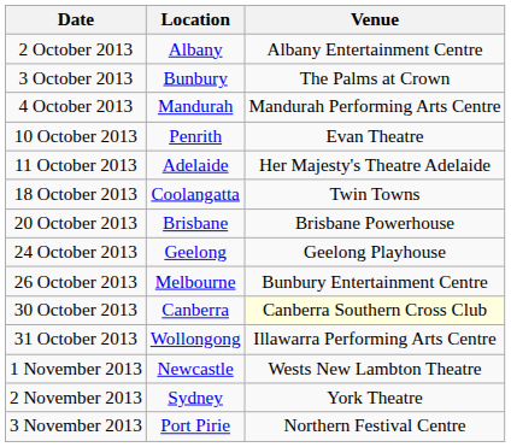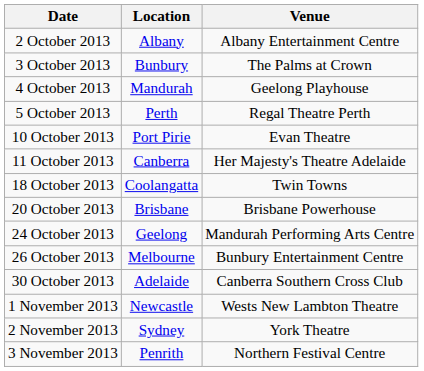4 October 2013 | Venue: Mandurah Performing Arts Centre -> Geelong Playhouse
+ row: 5 October 2013 | Perth | Regal Theatre Perth
10 October 2013 | Location: Penrith -> Port Pirie
11 October 2013 | Location: Adelaide -> Canberra
24 October 2013 | Venue: Geelong Playhouse -> Mandurah Performing Arts Centre
30 October 2013 | Location: Canberra -> Adelaide
30 October 2013 | Venue: lightyellow background -> no background
- row: 31 October 2013 | Wollongong | Illawarra Performing Arts Centre
3 November 2013 | Location: Port Pirie -> Penrith
